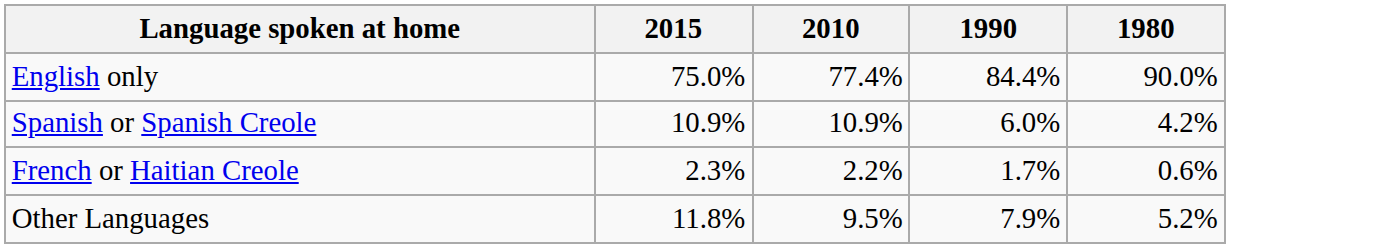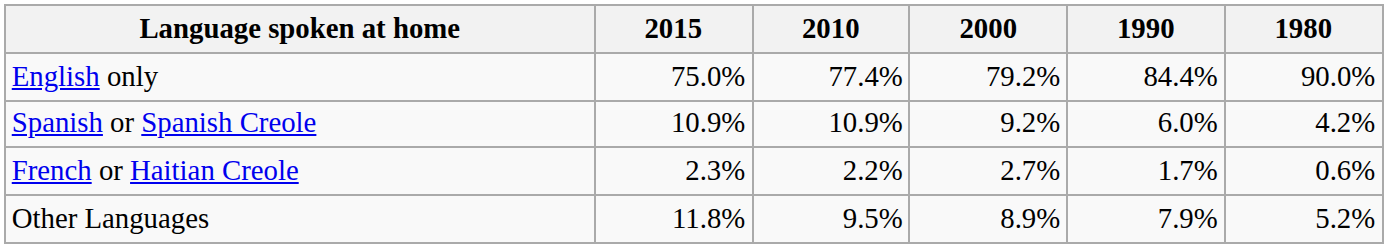+ column: 2000 | 79.2% | 9.2% | 2.7% | 8.9%
